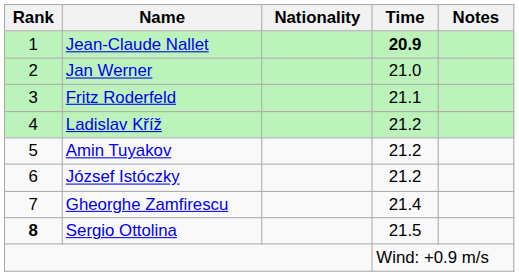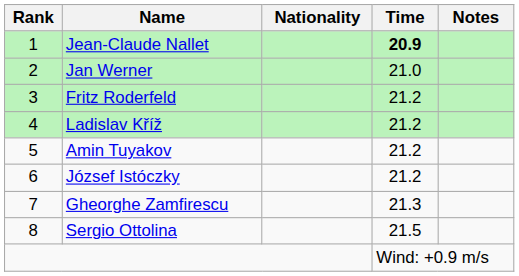Fritz Roderfeld | Time: 21.1 -> 21.2
Gheorghe Zamfirescu | Time: 21.4 -> 21.3
Sergio Ottolina | Rank: bold -> normal
